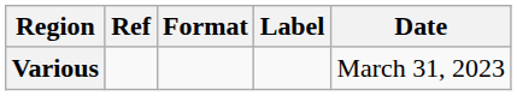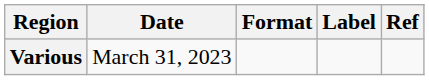columns swapped: Date <-> Ref
